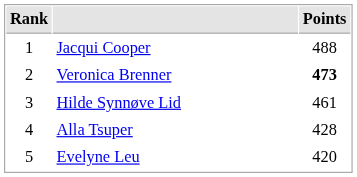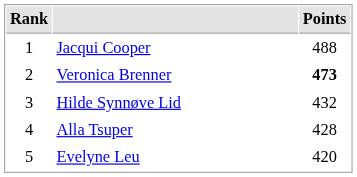Hilde Synnøve Lid | Points: 461 -> 432
